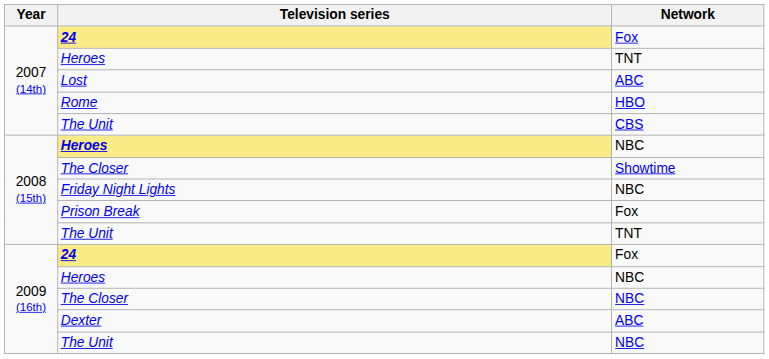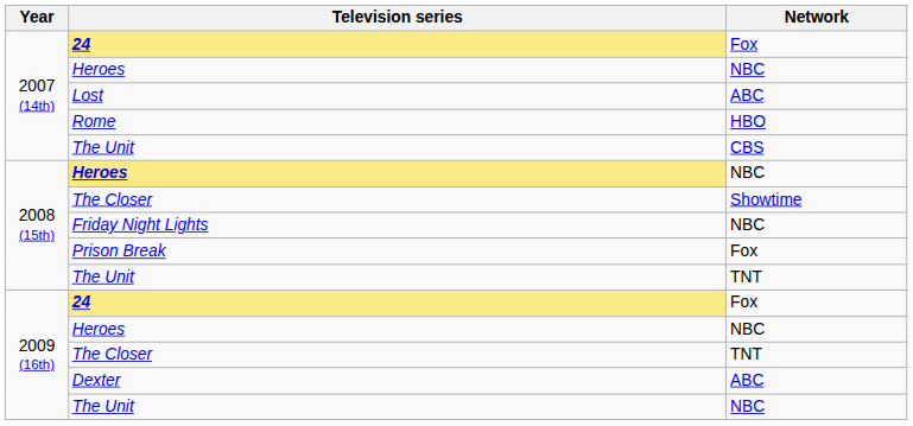2007 (14th) / Heroes | Network: TNT -> NBC
2009 (16th) / The Closer | Network: NBC -> TNT
